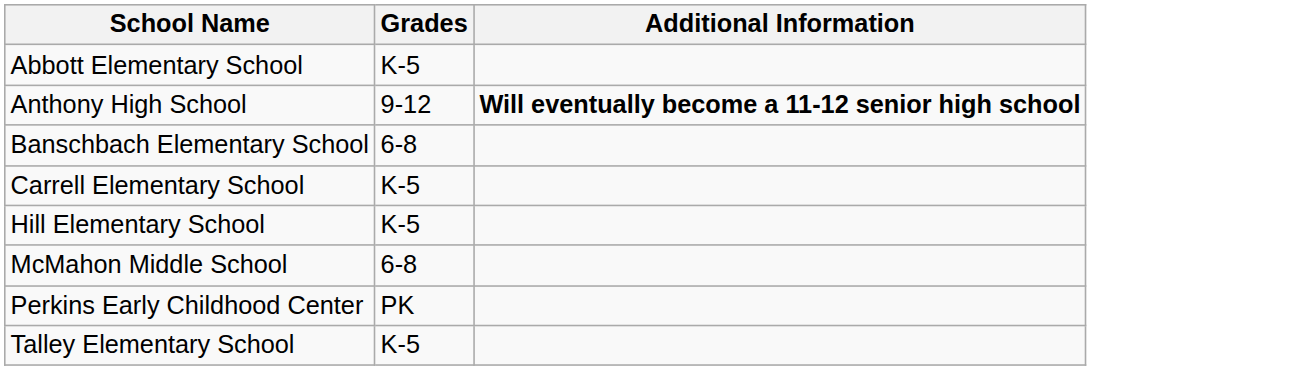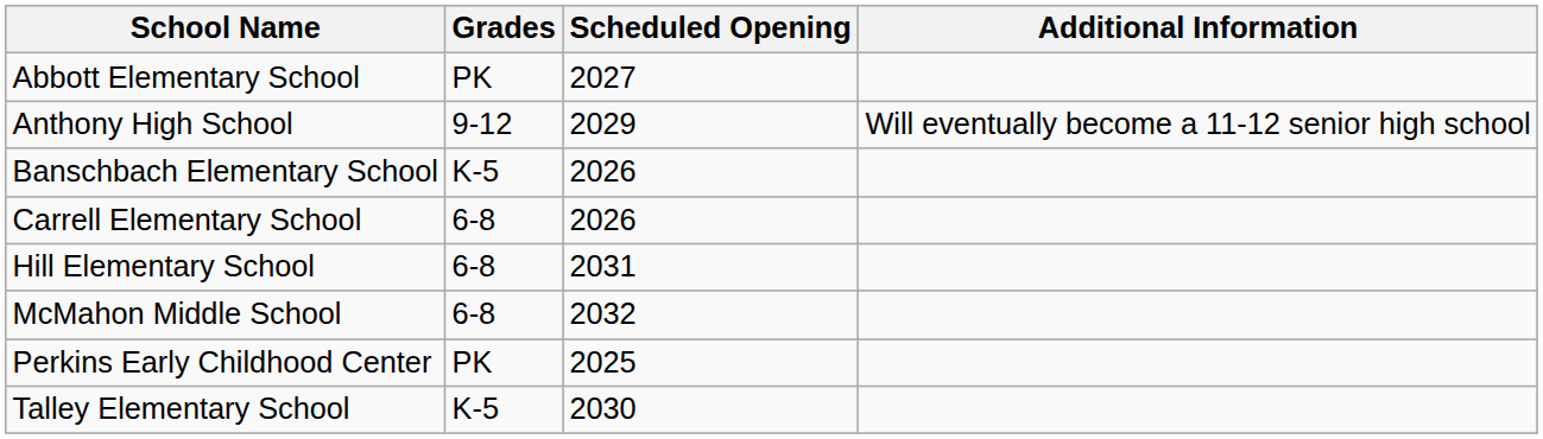+ column: Scheduled Opening | 2027 | 2029 | 2026 | 2026 | 2031 | 2032 | 2025 | 2030
Abbott Elementary School | Grades: K-5 -> PK
Anthony High School | Additional Information: bold -> normal
Banschbach Elementary School | Grades: 6-8 -> K-5
Carrell Elementary School | Grades: K-5 -> 6-8
Hill Elementary School | Grades: K-5 -> 6-8
